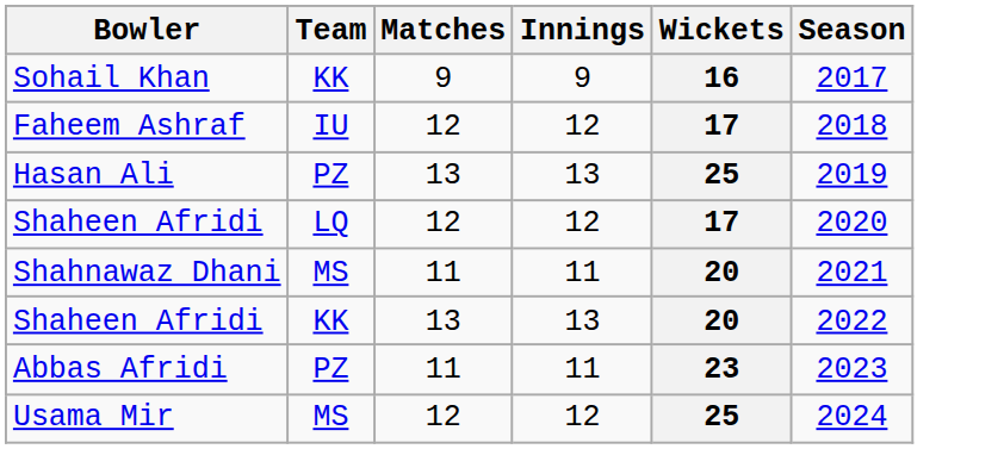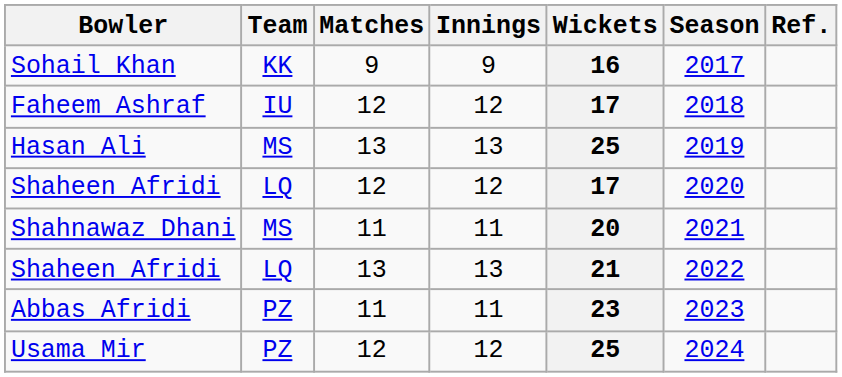+ column: Ref.
Hasan Ali | Team: PZ -> MS
Shaheen Afridi / 13 | Team: KK -> LQ
Shaheen Afridi / 13 | Wickets: 20 -> 21
Usama Mir | Team: MS -> PZ
